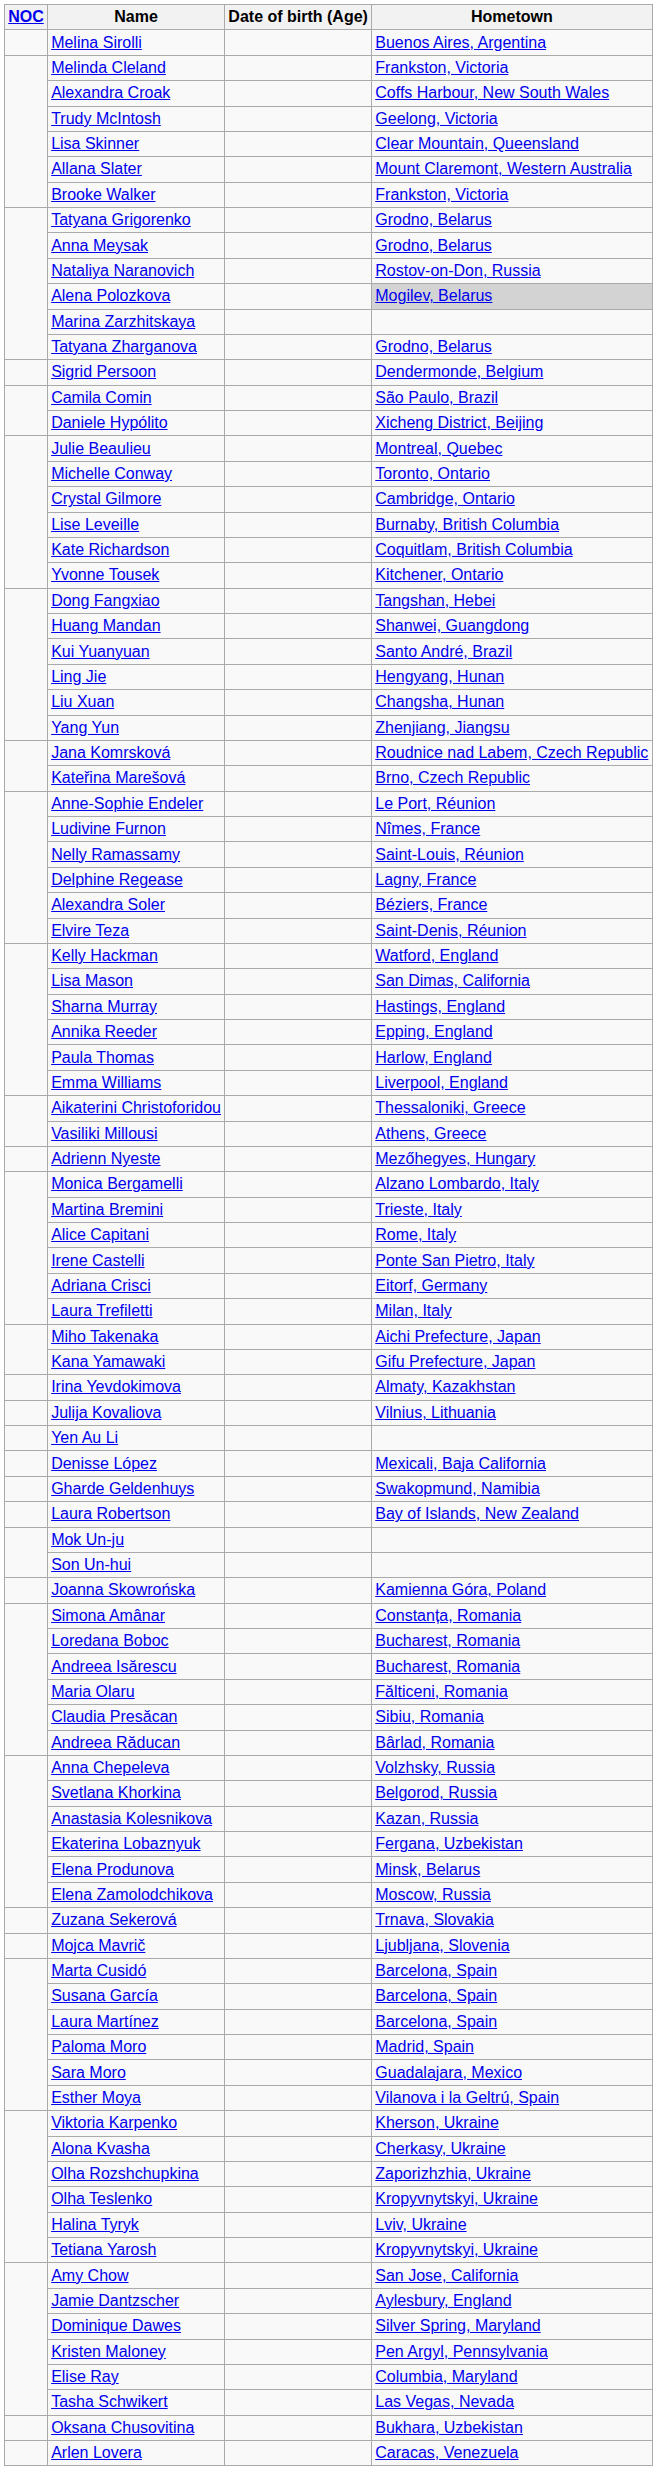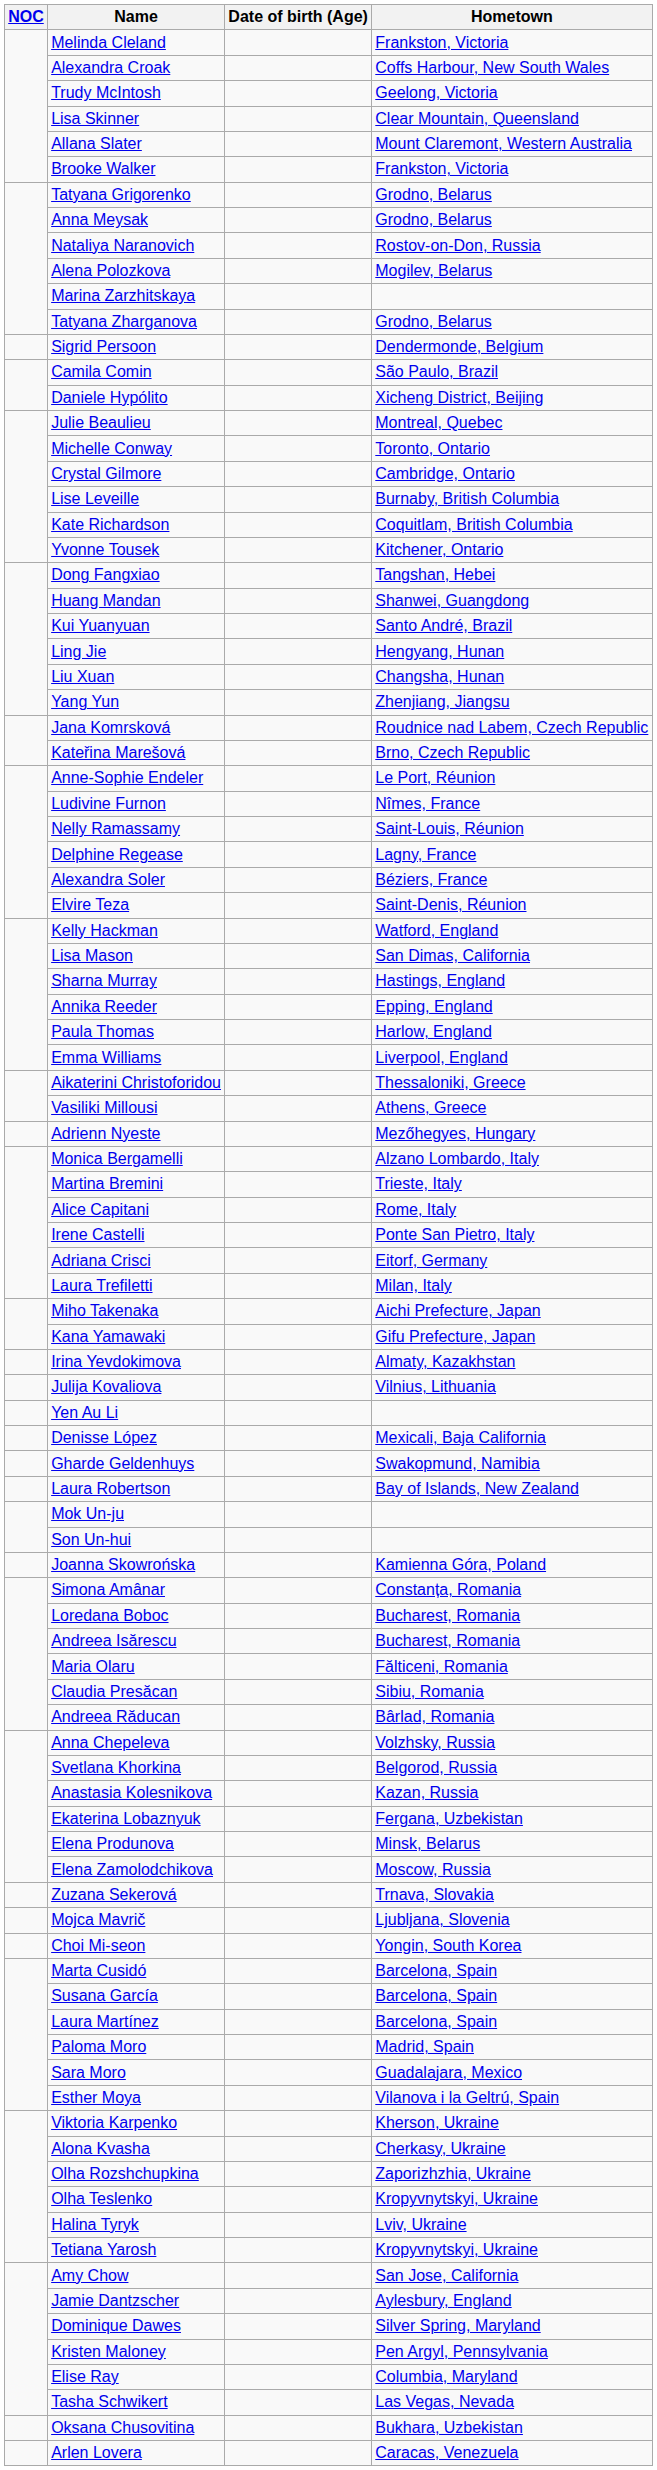- row: Melina Sirolli | Buenos Aires, Argentina
Alena Polozkova | Hometown: lightgrey background -> no background
+ row: Choi Mi-seon | Yongin, South Korea
